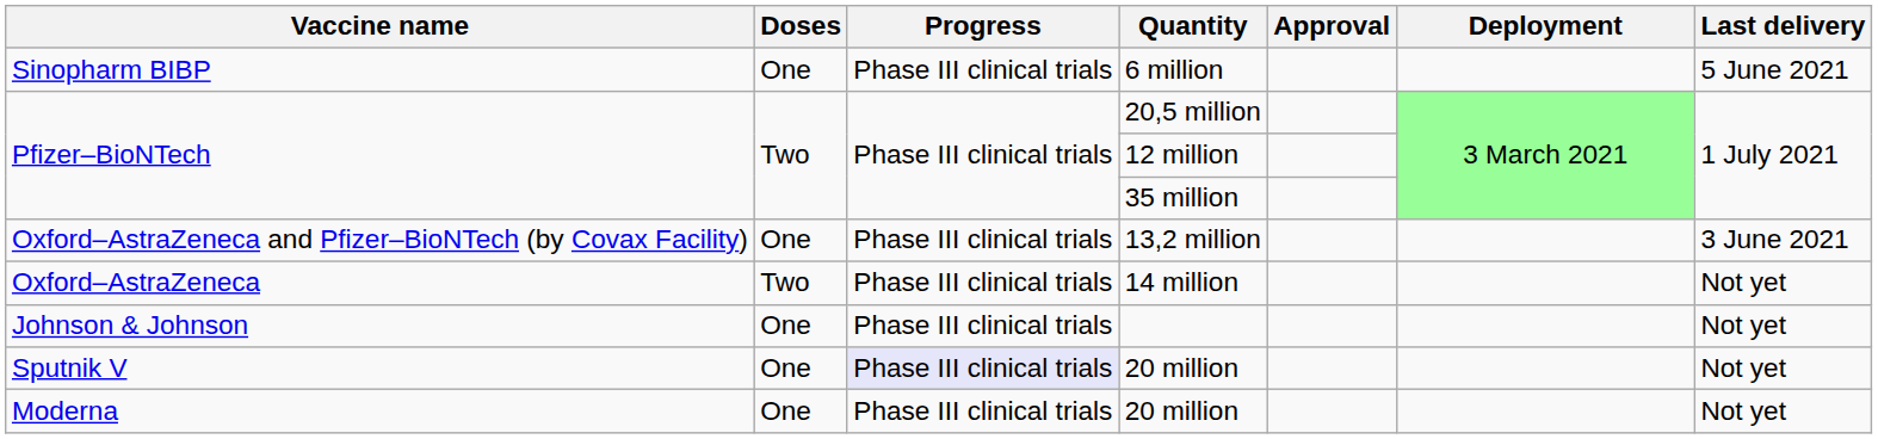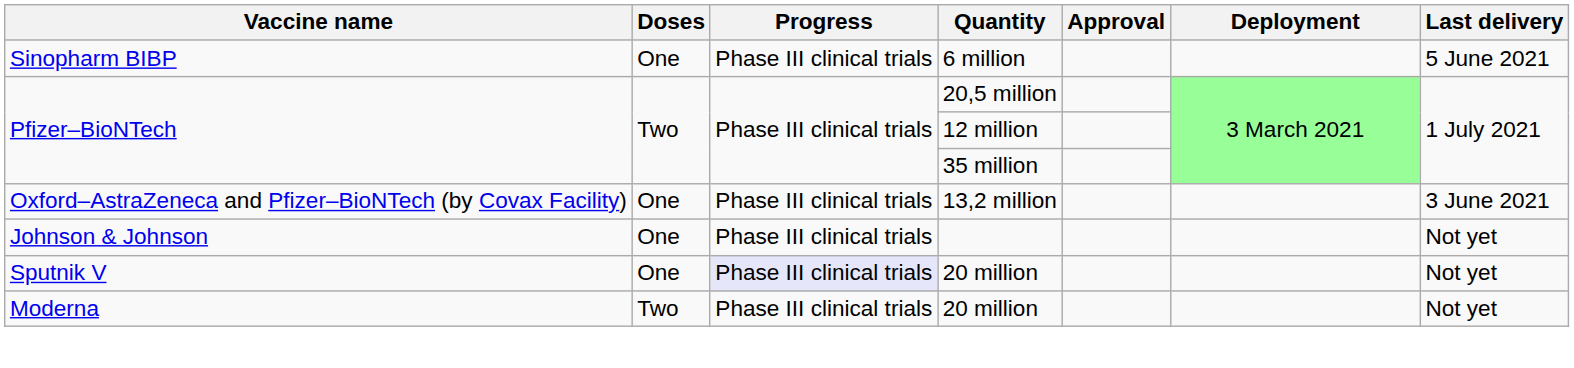- row: Oxford–AstraZeneca | Two | Phase III clinical trials | 14 million | Not yet
Moderna / 20 million | Doses: One -> Two
